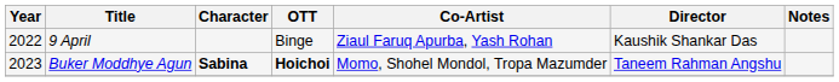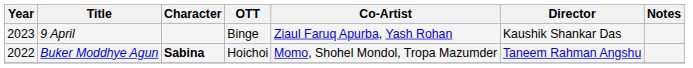9 April | Year: 2022 -> 2023
Buker Moddhye Agun | Year: 2023 -> 2022
Buker Moddhye Agun | OTT: bold -> normal
